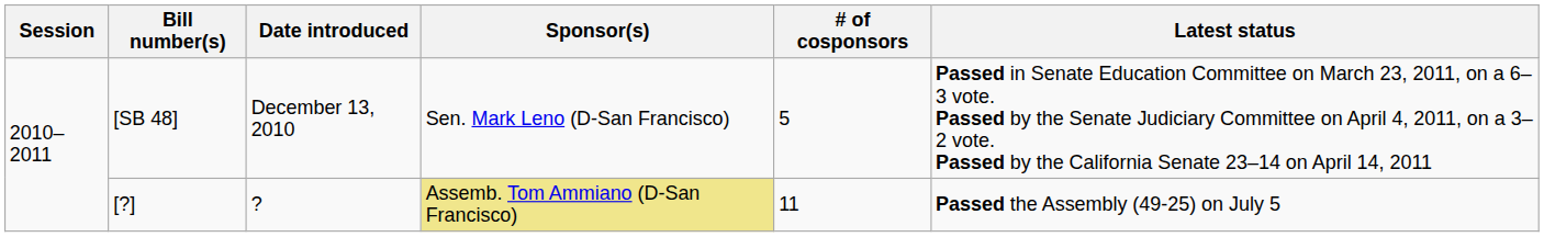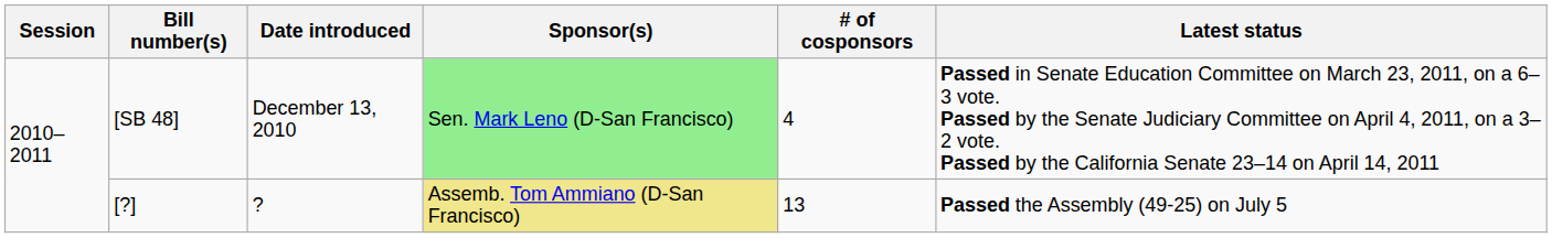[SB 48] | Sponsor(s): no background -> lightgreen background
[SB 48] | # of cosponsors: 5 -> 4
[?] | # of cosponsors: 11 -> 13
